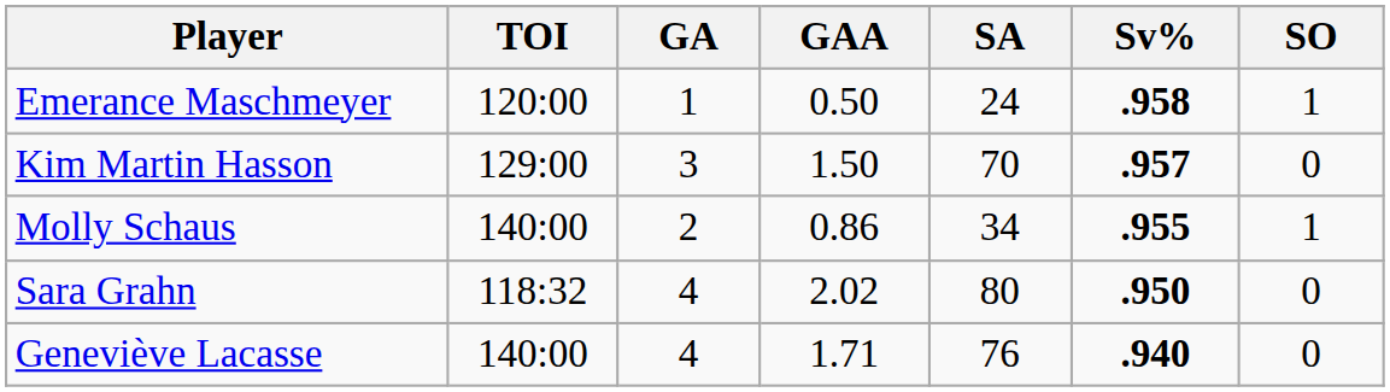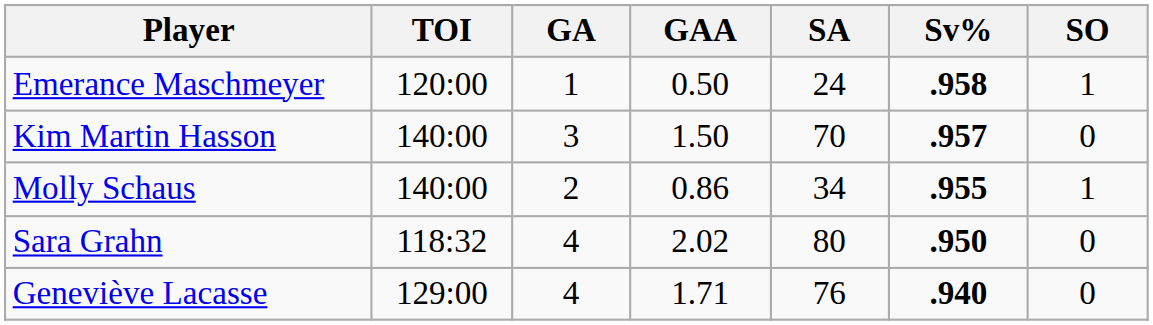Kim Martin Hasson | TOI: 129:00 -> 140:00
Geneviève Lacasse | TOI: 140:00 -> 129:00
